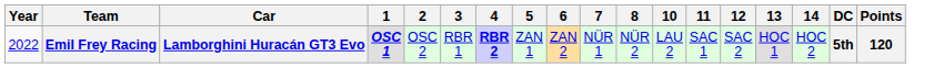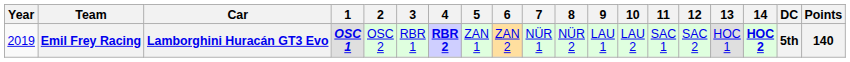+ column: 9 | LAU 1
Emil Frey Racing | Year: 2022 -> 2019
Emil Frey Racing | 14: normal -> bold
Emil Frey Racing | Points: 120 -> 140
